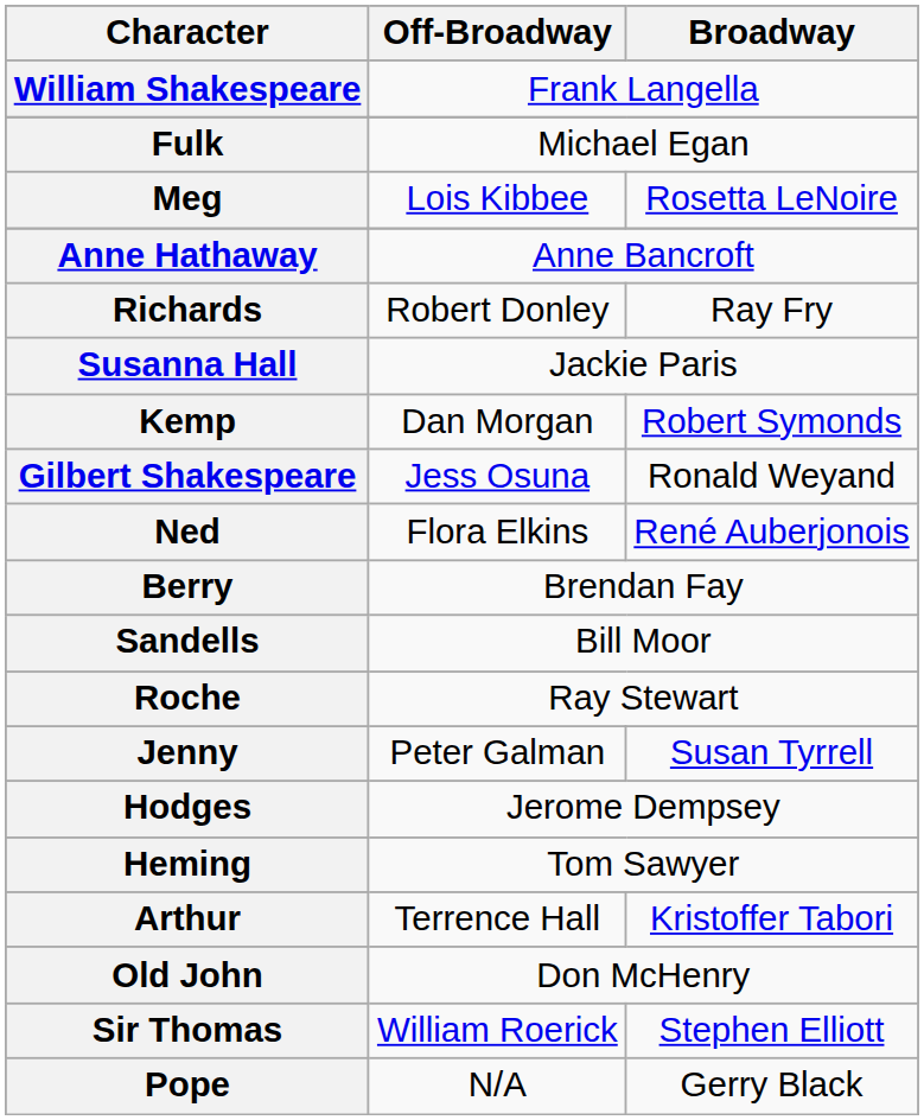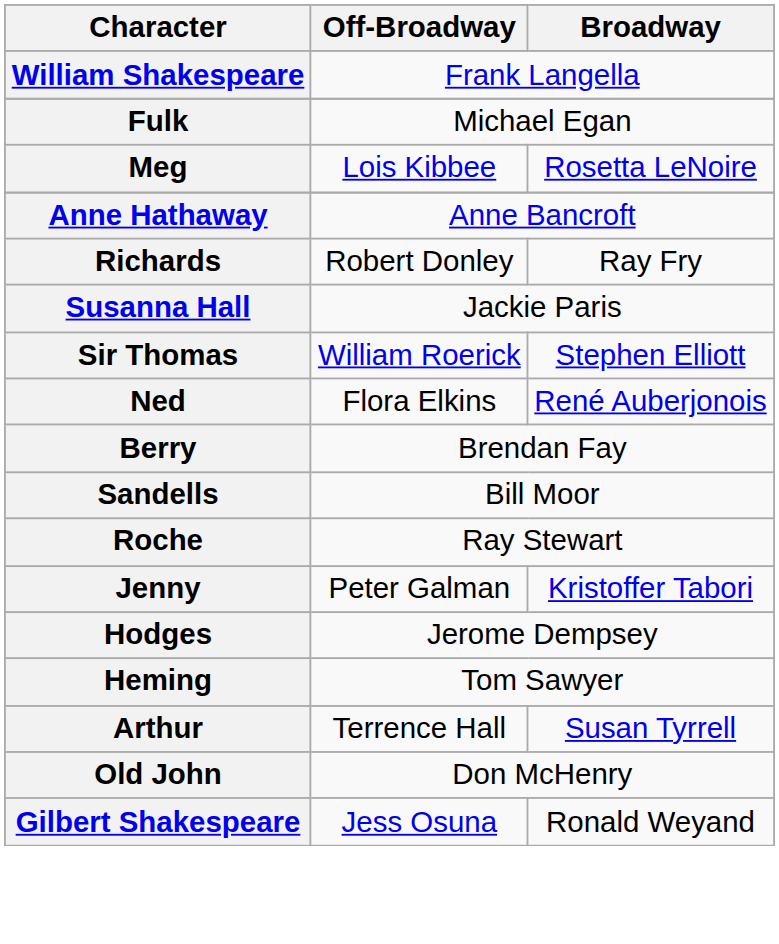- row: Kemp | Dan Morgan | Robert Symonds
rows swapped: Sir Thomas <-> Gilbert Shakespeare
Jenny | Broadway: Susan Tyrrell -> Kristoffer Tabori
Arthur | Broadway: Kristoffer Tabori -> Susan Tyrrell
- row: Pope | N/A | Gerry Black
